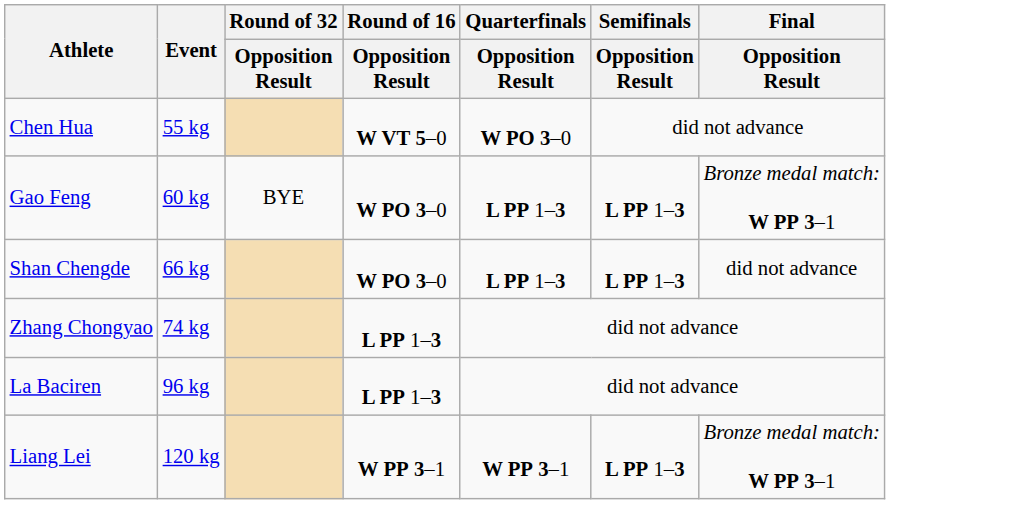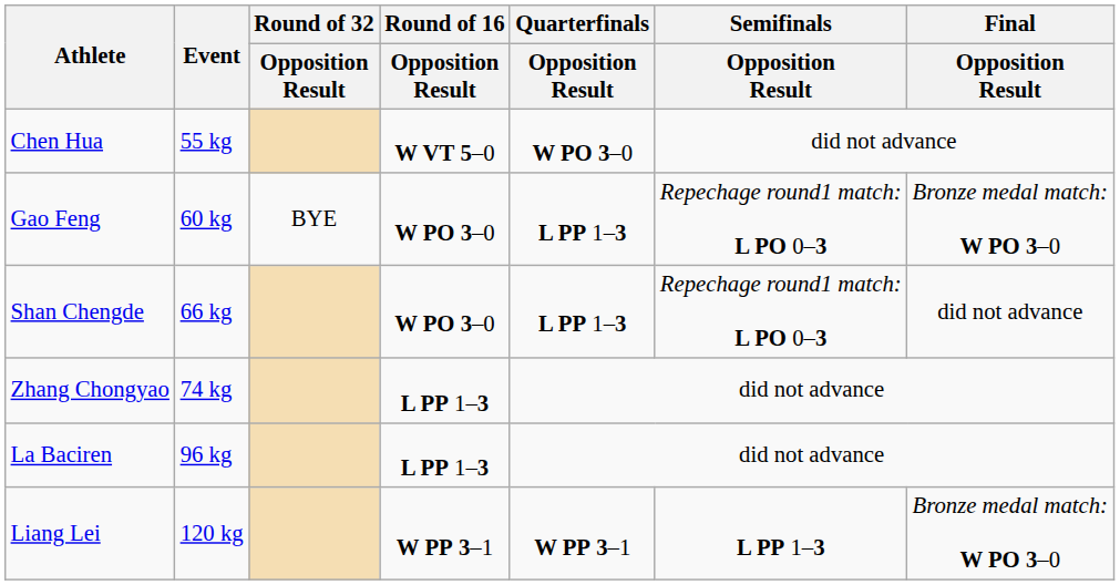Gao Feng | Semifinals / Opposition Result: L PP 1–3 -> Repechage round1 match: L PO 0–3
Gao Feng | Final / Opposition Result: Bronze medal match: W PP 3–1 -> Bronze medal match: W PO 3–0
Shan Chengde | Semifinals / Opposition Result: L PP 1–3 -> Repechage round1 match: L PO 0–3
Liang Lei | Final / Opposition Result: Bronze medal match: W PP 3–1 -> Bronze medal match: W PO 3–0
